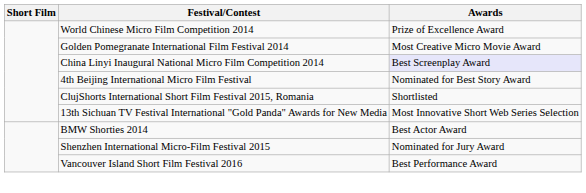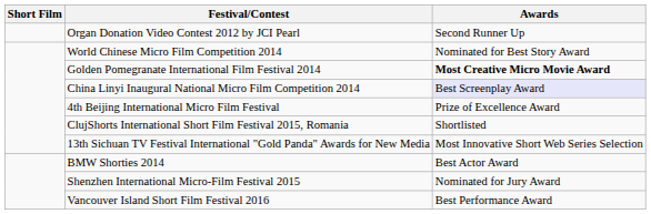+ row: Organ Donation Video Contest 2012 by JCI Pearl | Second Runner Up
World Chinese Micro Film Competition 2014 | Awards: Prize of Excellence Award -> Nominated for Best Story Award
Golden Pomegranate International Film Festival 2014 | Awards: normal -> bold
4th Beijing International Micro Film Festival | Awards: Nominated for Best Story Award -> Prize of Excellence Award
